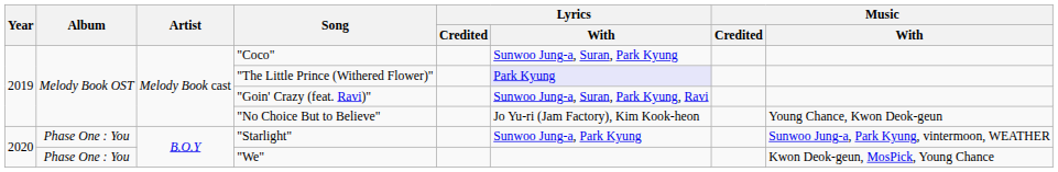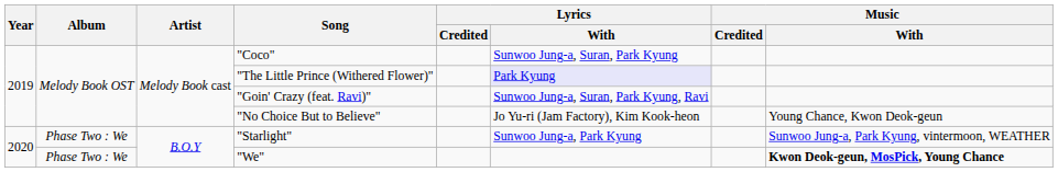"Starlight" | Album: Phase One : You -> Phase Two : We
"We" | Album: Phase One : You -> Phase Two : We
"We" | Music / With: normal -> bold
